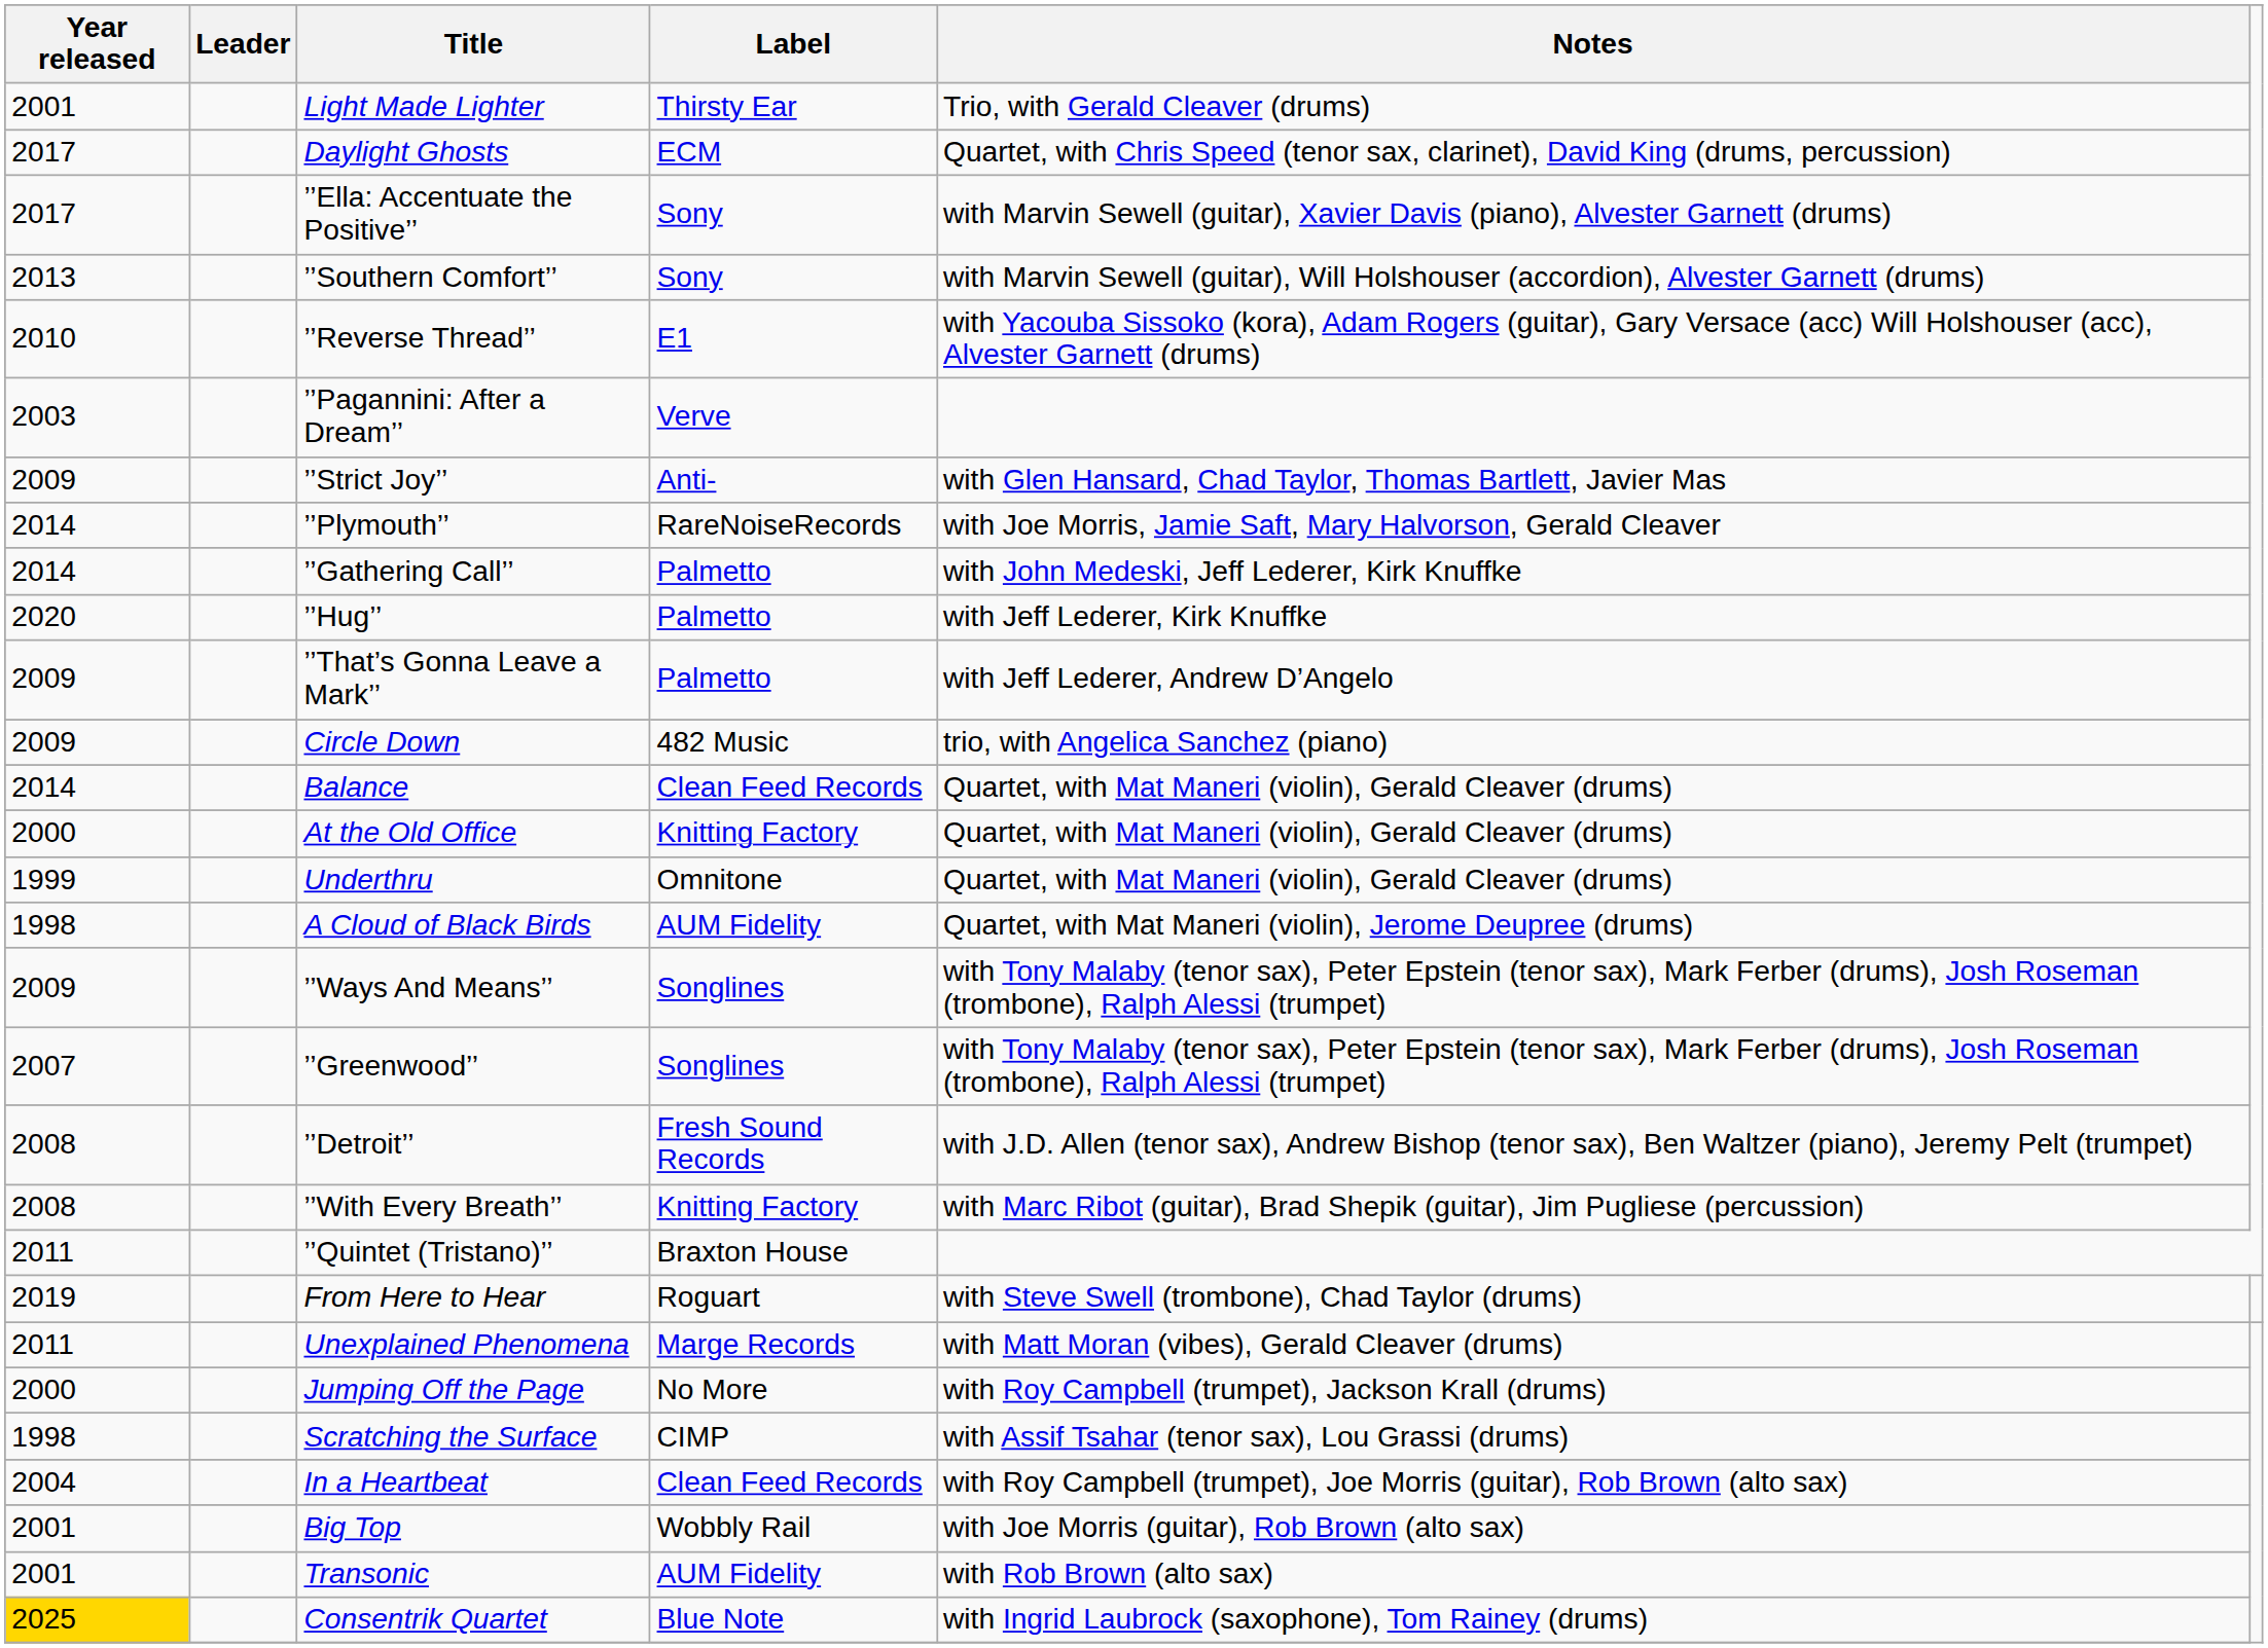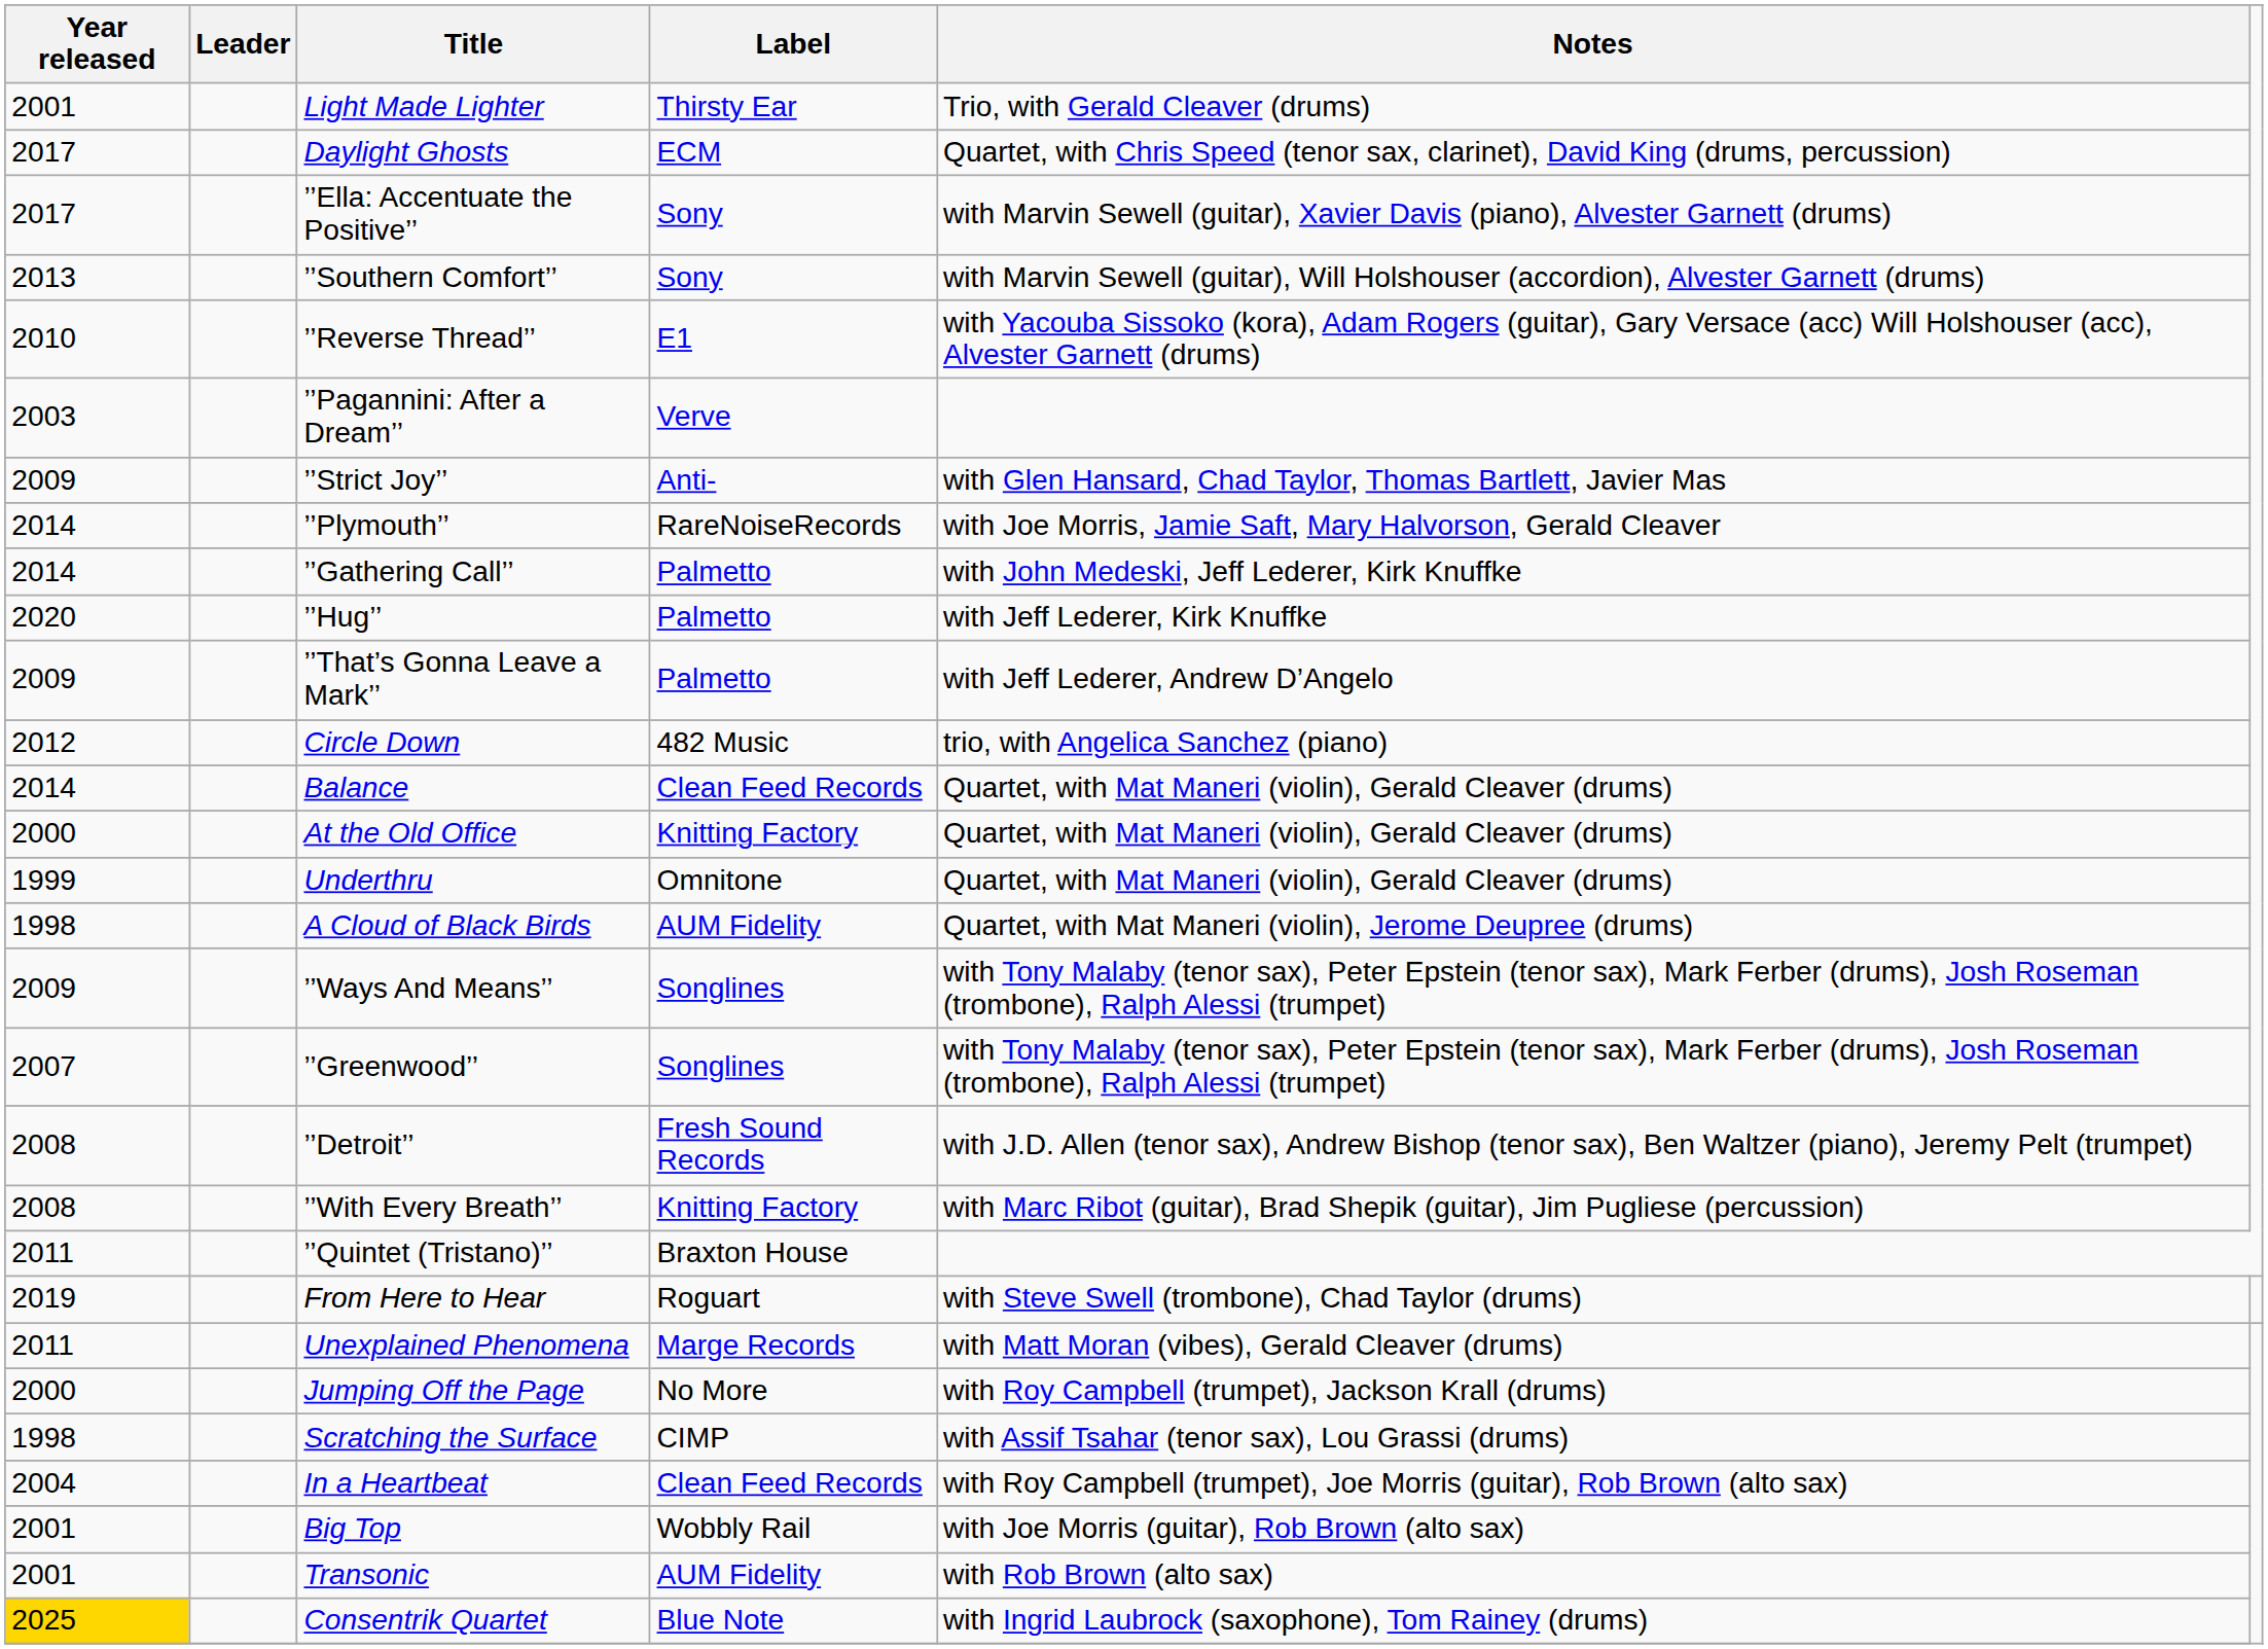Circle Down | Year released: 2009 -> 2012
